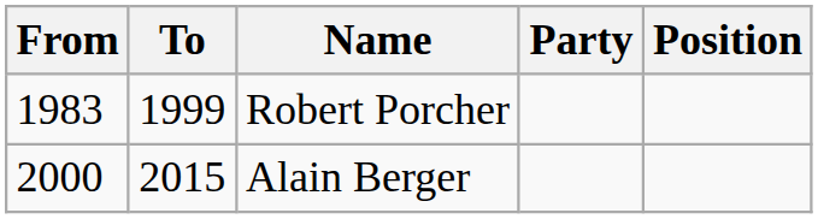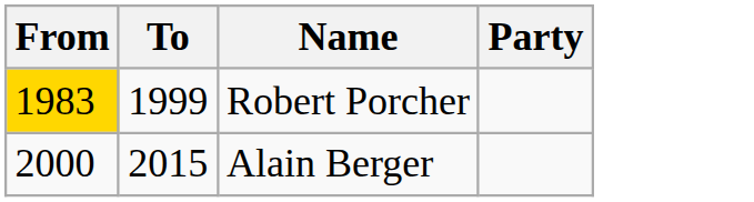- column: Position
Robert Porcher | From: no background -> gold background
